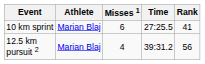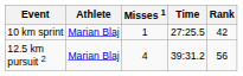10 km sprint | Misses 1: 6 -> 1
10 km sprint | Rank: 41 -> 42
